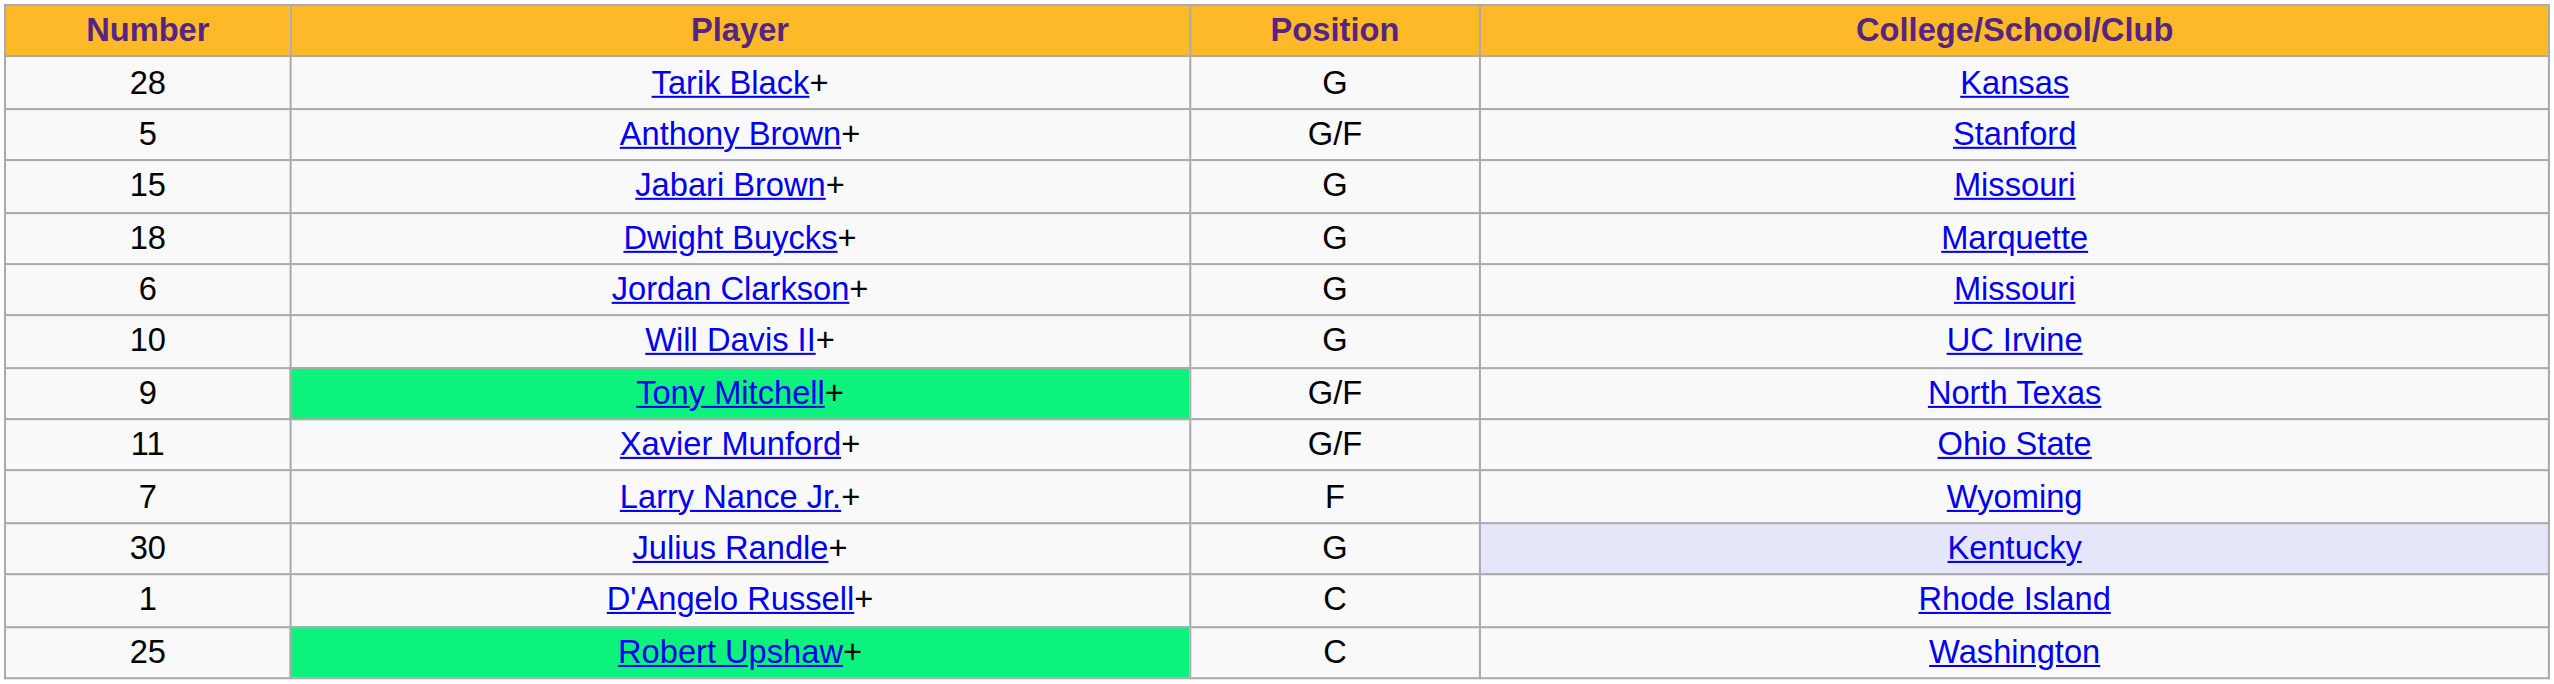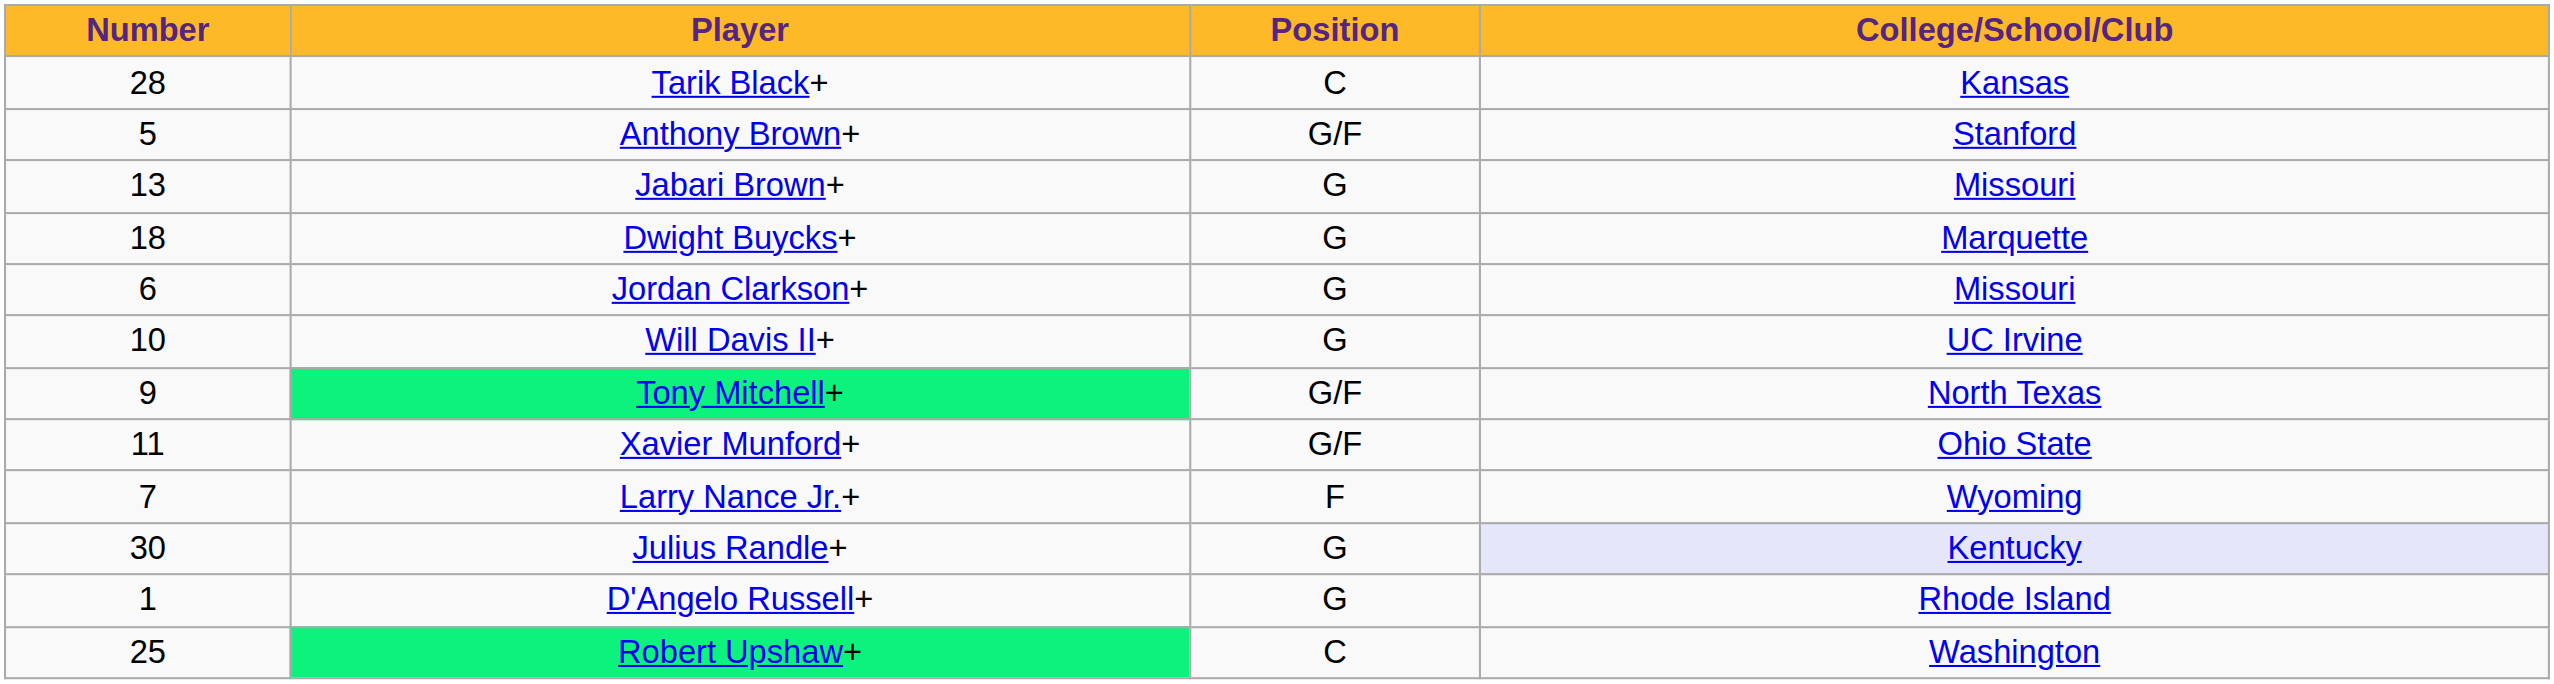Tarik Black+ | Position: G -> C
Jabari Brown+ | Number: 15 -> 13
D'Angelo Russell+ | Position: C -> G
